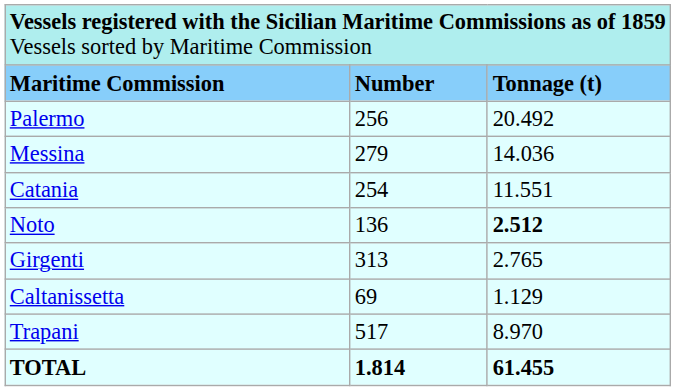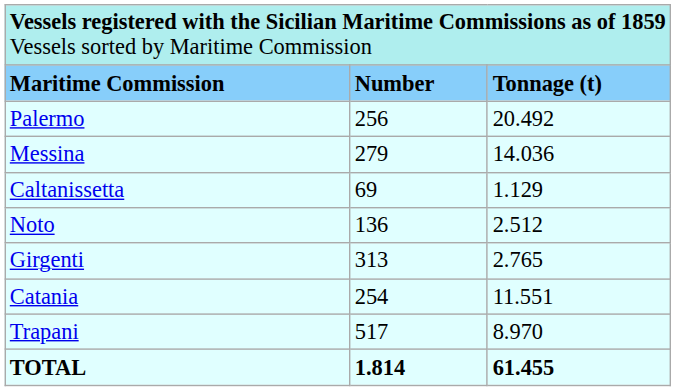rows swapped: Catania <-> Caltanissetta
Noto | column 3: bold -> normal
